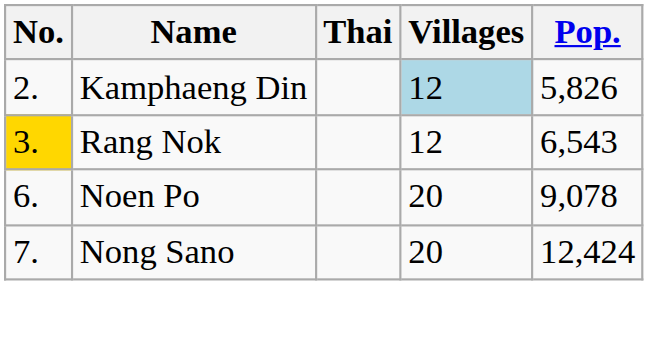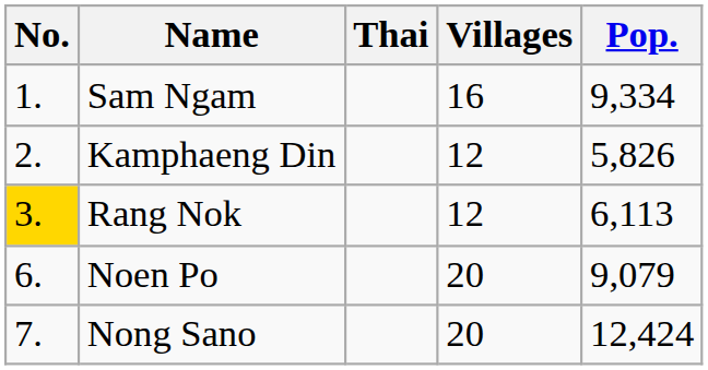+ row: 1. | Sam Ngam | 16 | 9,334
Kamphaeng Din | Villages: lightblue background -> no background
Rang Nok | Pop.: 6,543 -> 6,113
Noen Po | Pop.: 9,078 -> 9,079
